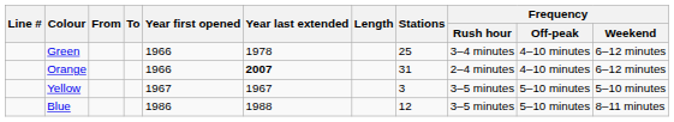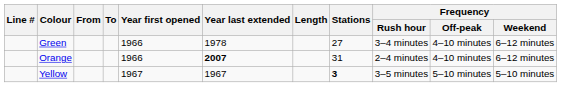Green | Stations: 25 -> 27
Yellow | Stations: normal -> bold
- row: Blue | 1986 | 1988 | 12 | 3–5 minutes | 5–10 minutes | 8–11 minutes
